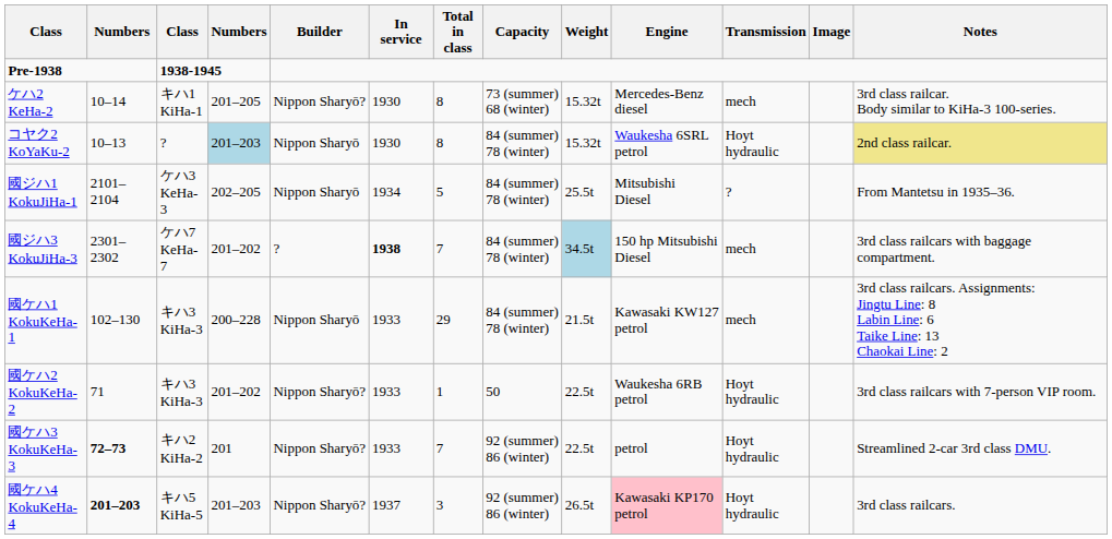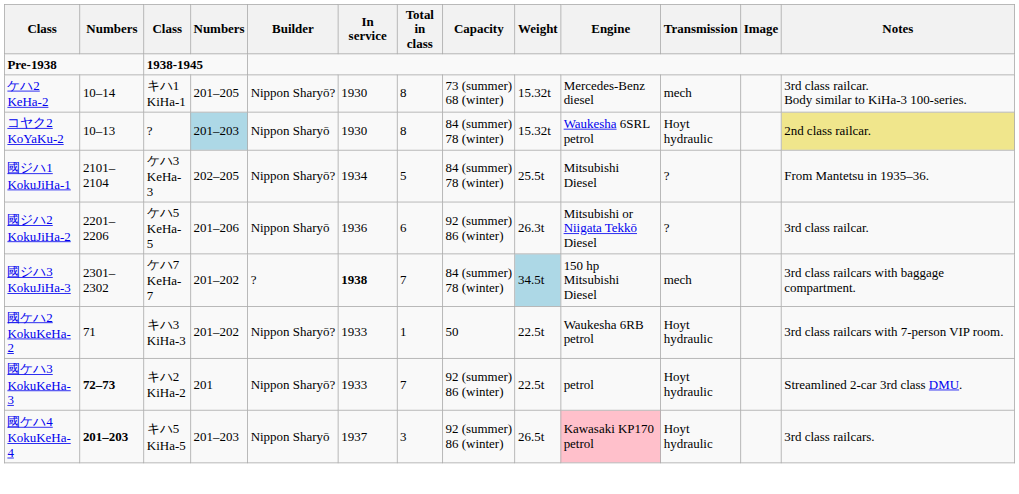國ジハ1 KokuJiHa-1 | Builder: Nippon Sharyō -> Nippon Sharyō?
+ row: 國ジハ2 KokuJiHa-2 | 2201–2206 | ケハ5 KeHa-5 | 201–206 | Nippon Sharyō | 1936 | 6 | 92 (summer) 86 (winter) | 26.3t | Mitsubishi or Niigata Tekkō Diesel | ? | 3rd class railcar.
- row: 國ケハ1 KokuKeHa-1 | 102–130 | キハ3 KiHa-3 | 200–228 | Nippon Sharyō | 1933 | 29 | 84 (summer) 78 (winter) | 21.5t | Kawasaki KW127 petrol | mech | 3rd class railcars. Assignments: Jingtu Line: 8 Labin Line: 6 Taike Line: 13 Chaokai Line: 2
國ケハ4 KokuKeHa-4 | Builder: Nippon Sharyō? -> Nippon Sharyō
